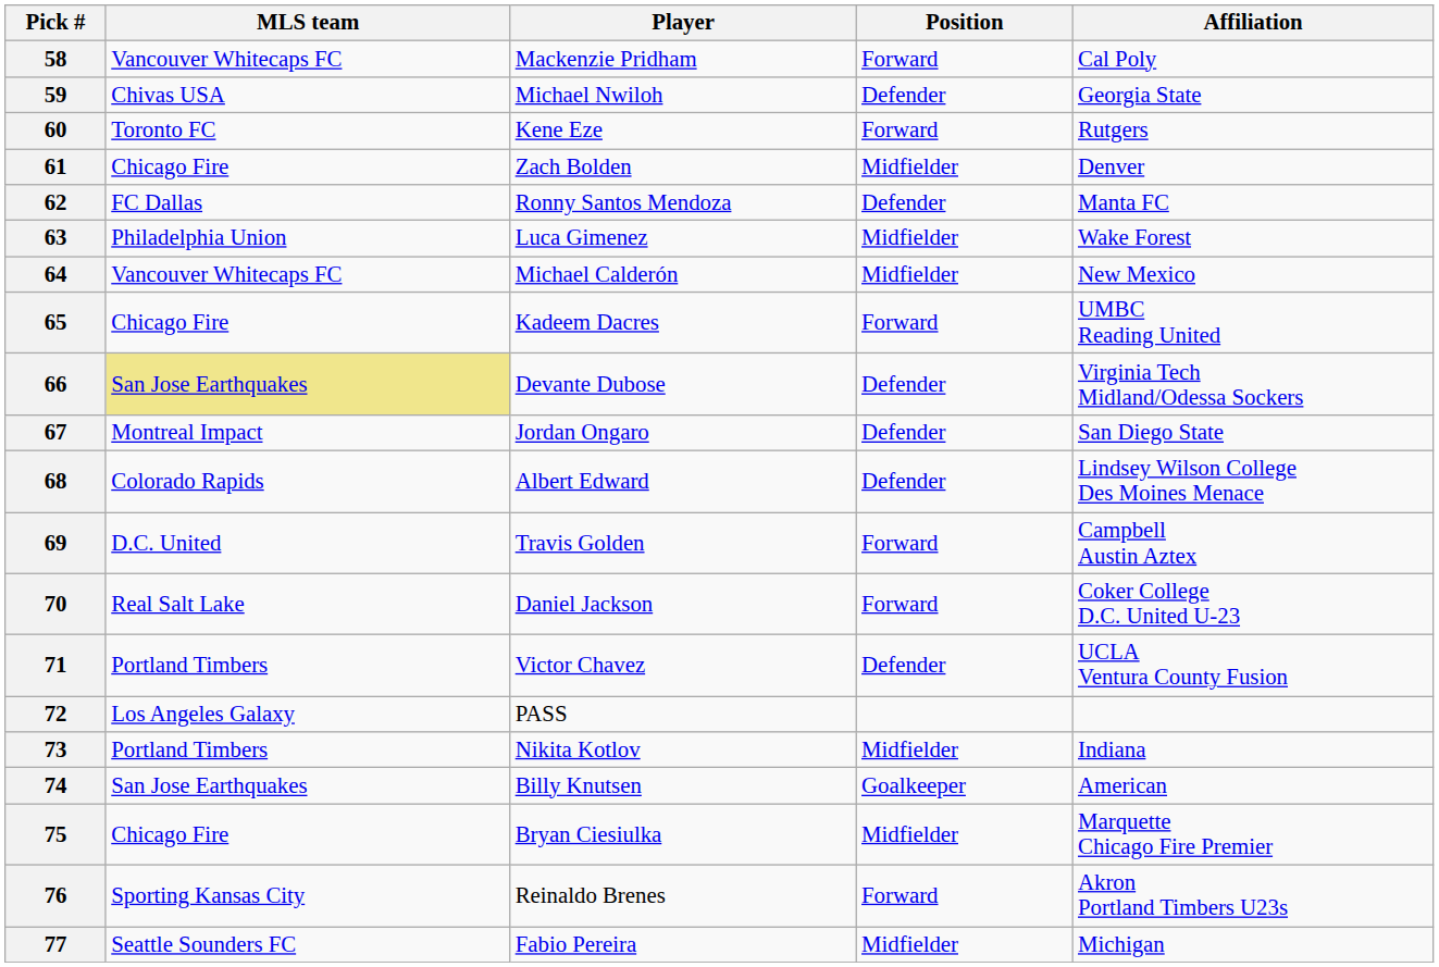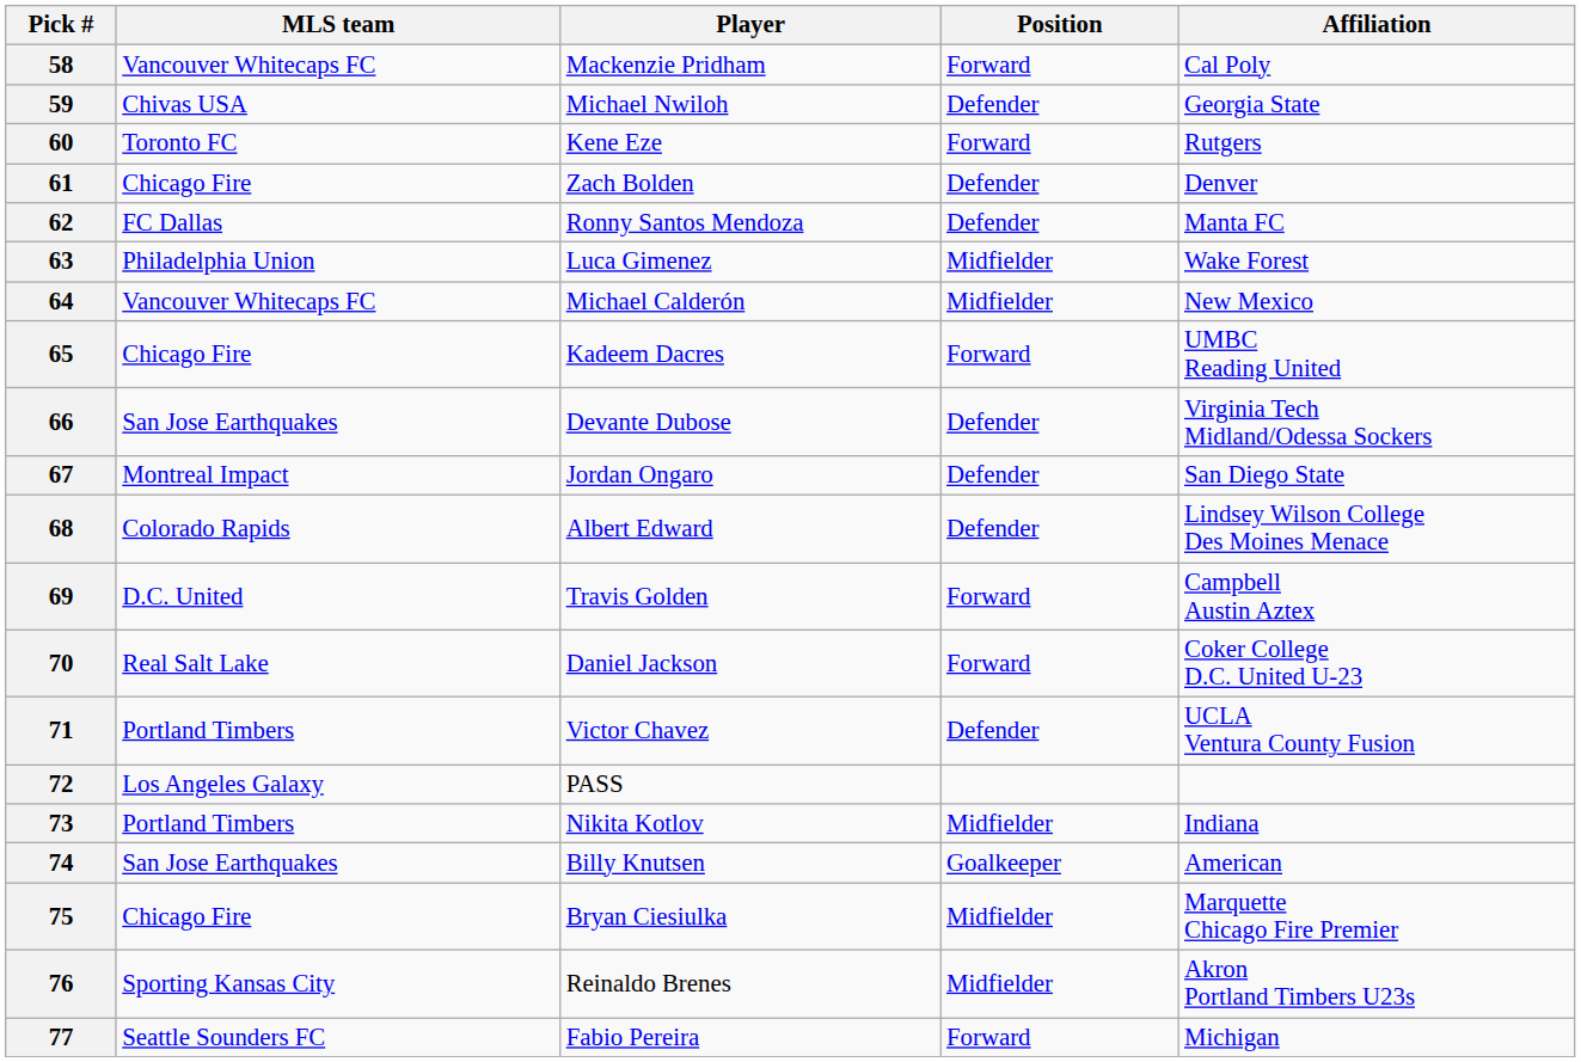61 | Position: Midfielder -> Defender
66 | MLS team: khaki background -> no background
76 | Position: Forward -> Midfielder
77 | Position: Midfielder -> Forward
